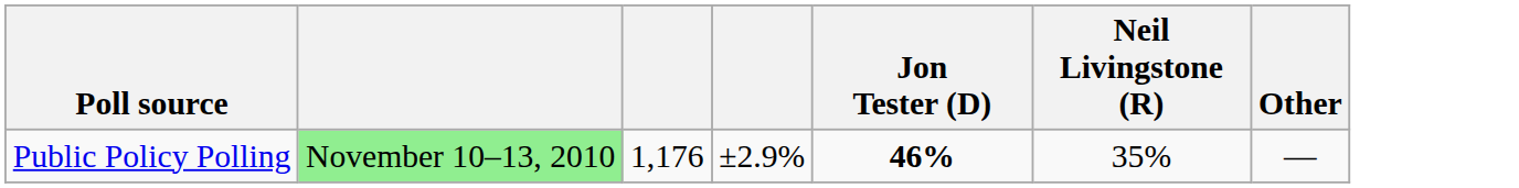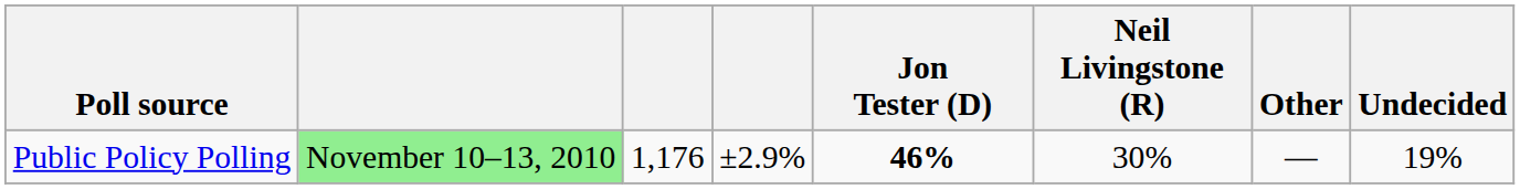+ column: Undecided | 19%
Public Policy Polling | Neil Livingstone (R): 35% -> 30%
